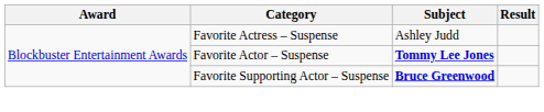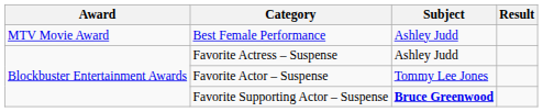+ row: MTV Movie Award | Best Female Performance | Ashley Judd
Favorite Actor – Suspense | Subject: bold -> normal
